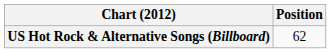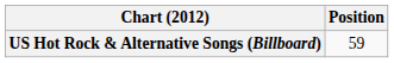US Hot Rock & Alternative Songs (Billboard) | Position: 62 -> 59
